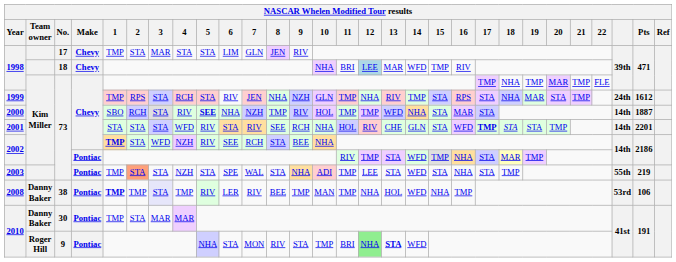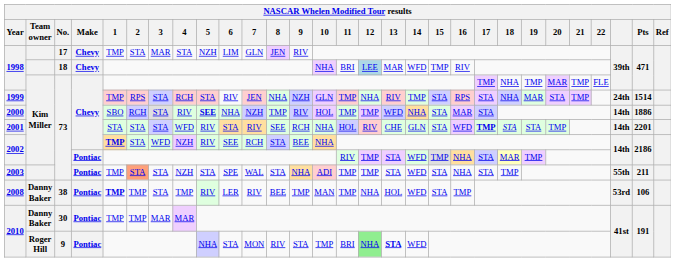1998 / 17 | 5: STA -> NZH
1999 | Pts: 1612 -> 1514
2000 | Pts: 1887 -> 1886
2003 | 12: LEE -> TMP
2003 | Pts: 219 -> 211
2008 | 3: lavender background -> no background
2008 | 15: NHA -> STA
2010 / 30 | 2: STA -> TMP
